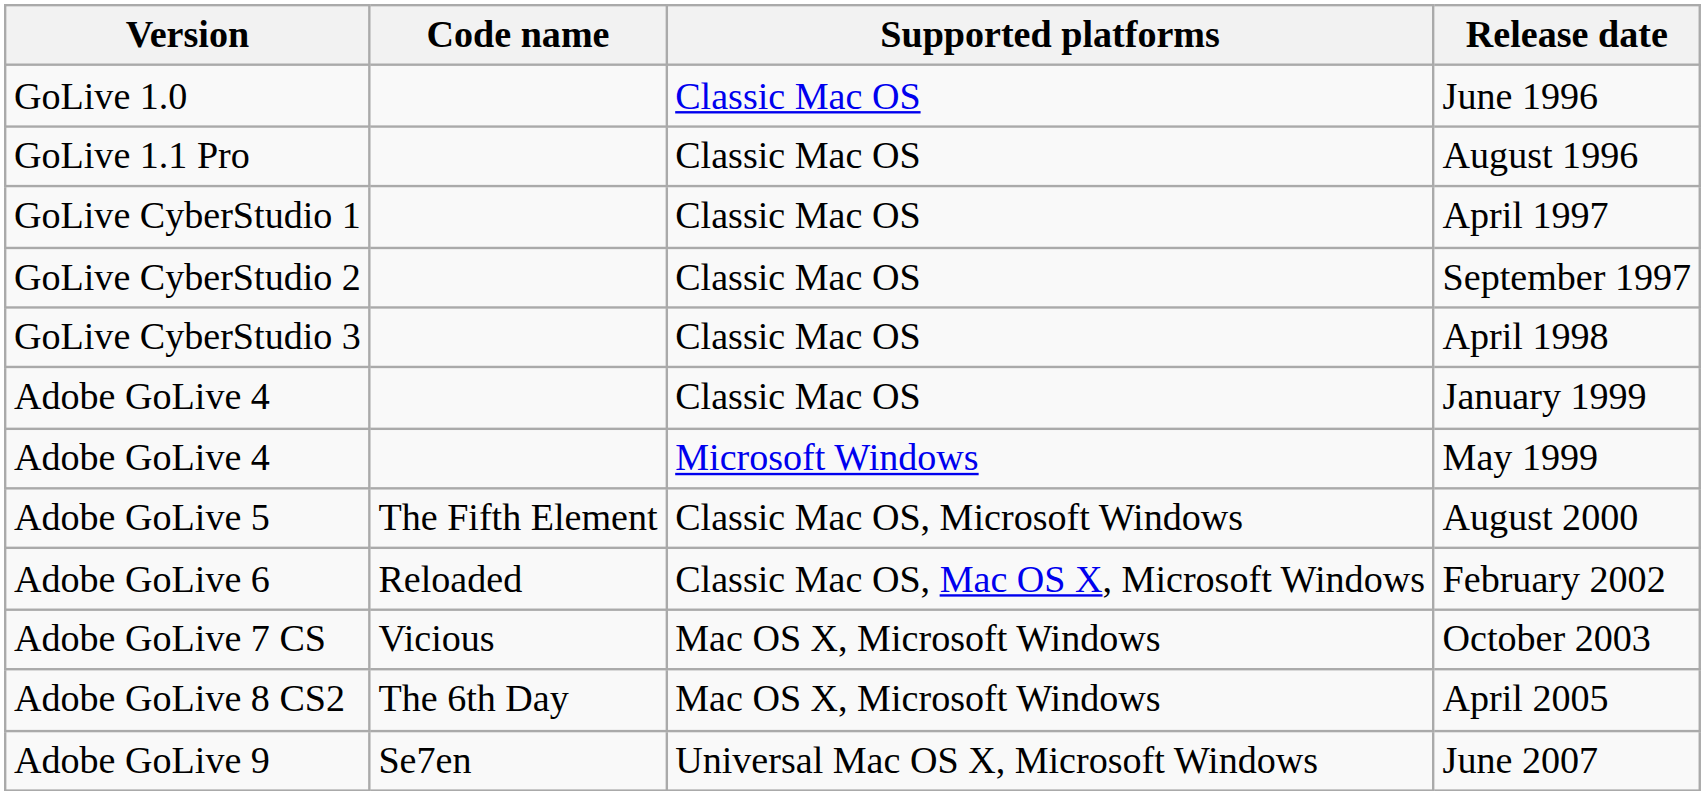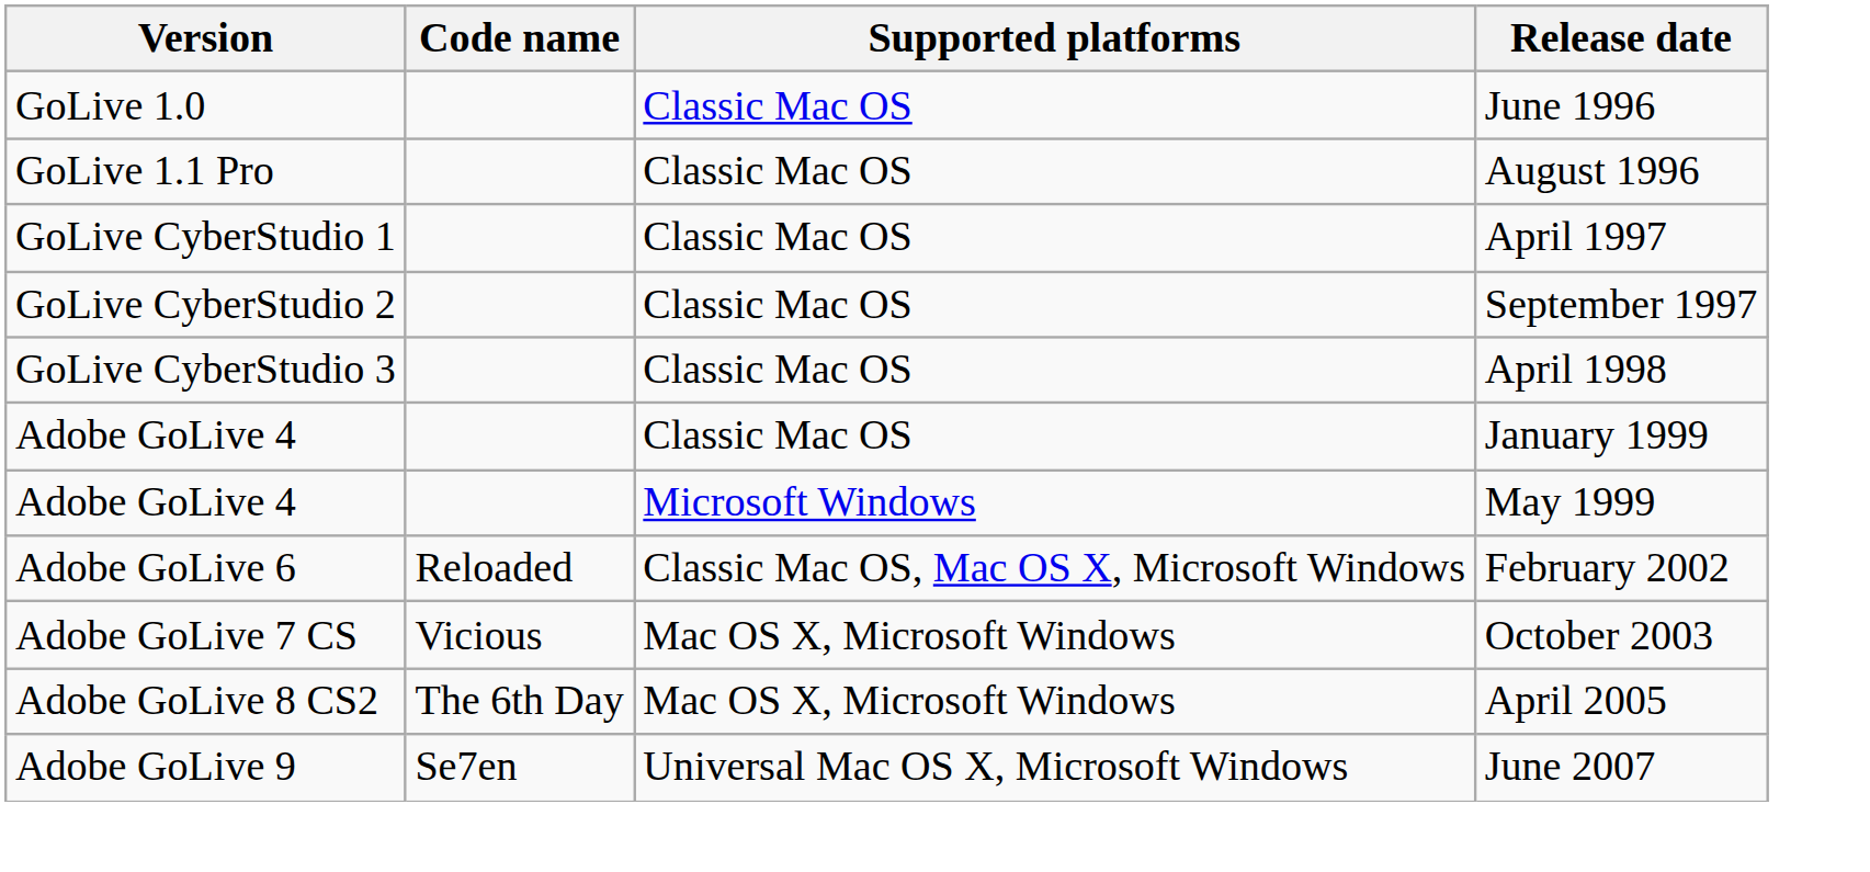- row: Adobe GoLive 5 | The Fifth Element | Classic Mac OS, Microsoft Windows | August 2000
